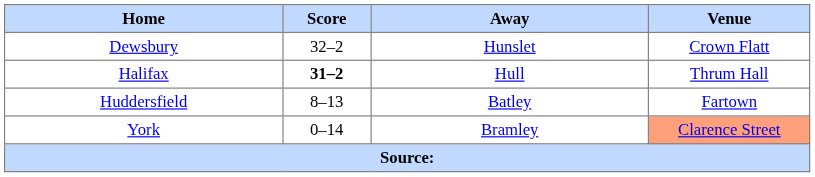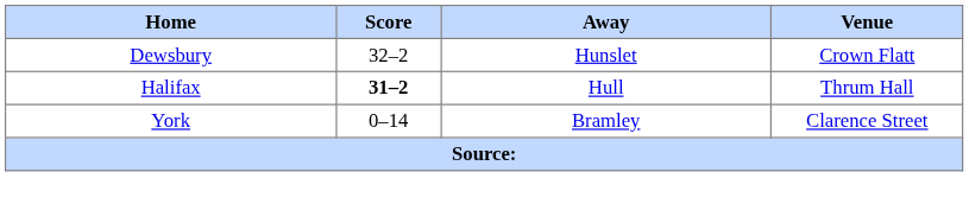- row: Huddersfield | 8–13 | Batley | Fartown
York | Venue: lightsalmon background -> no background
